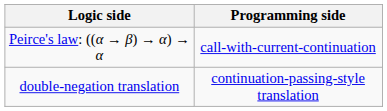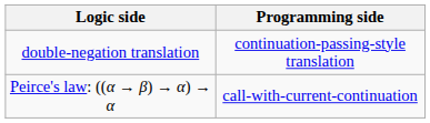rows swapped: Peirce's law: ((α → β) → α) → α <-> double-negation translation
